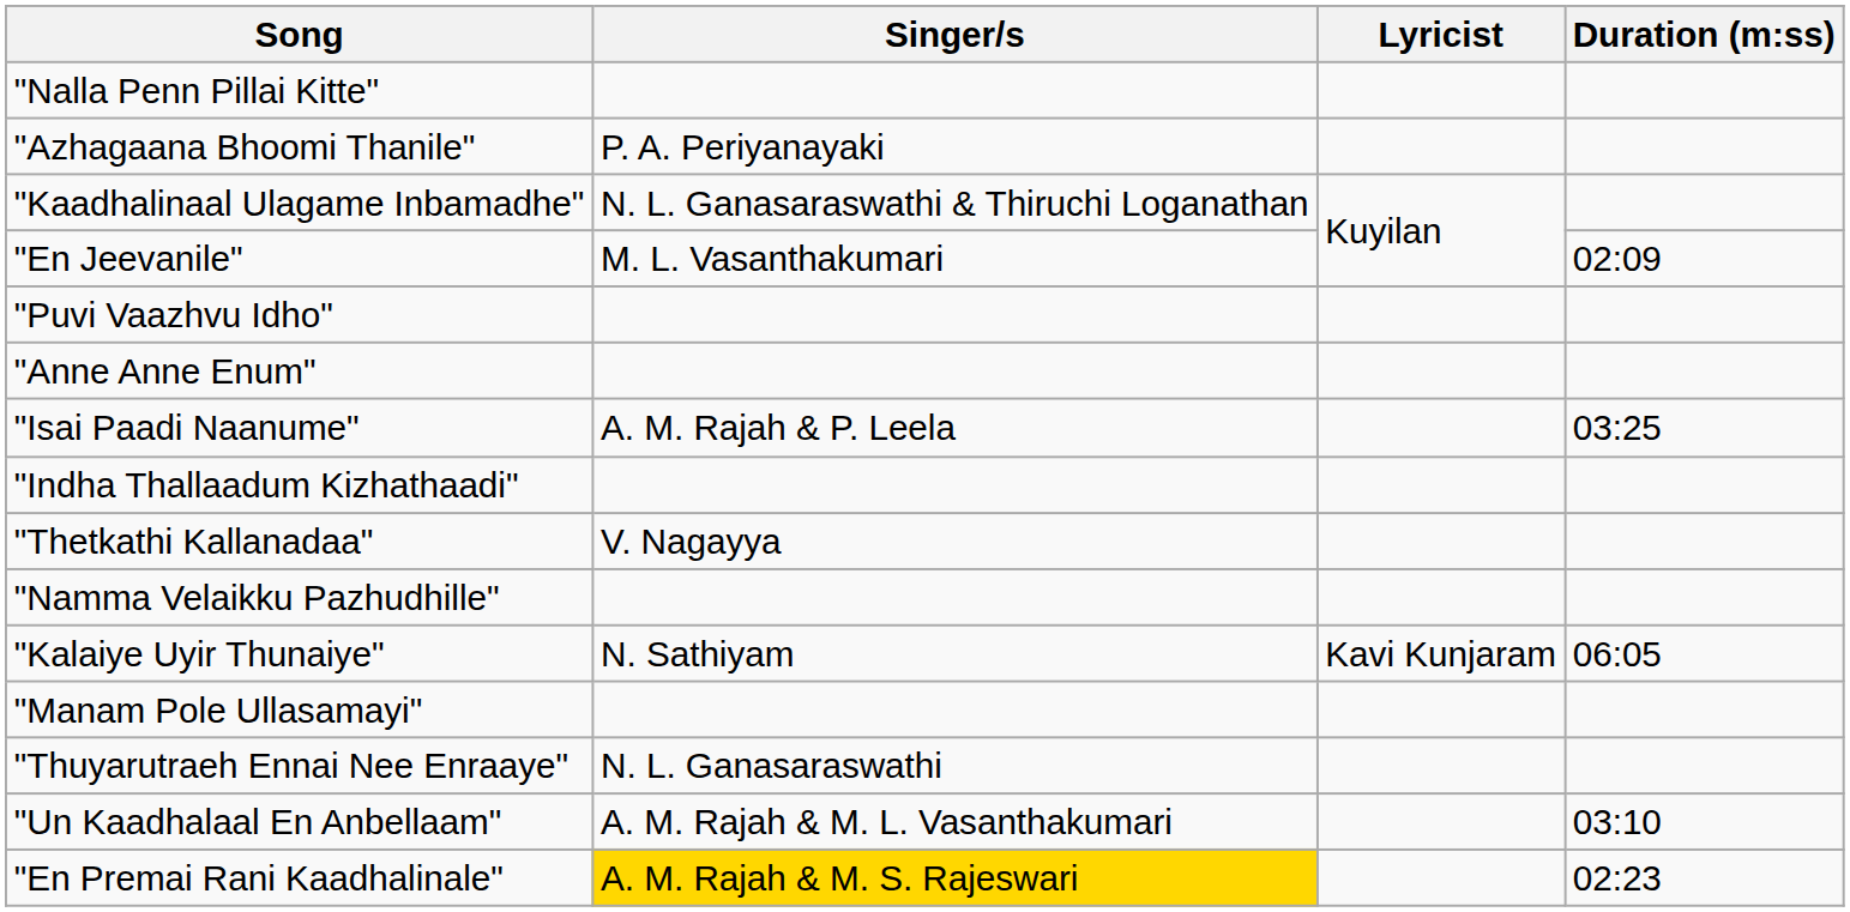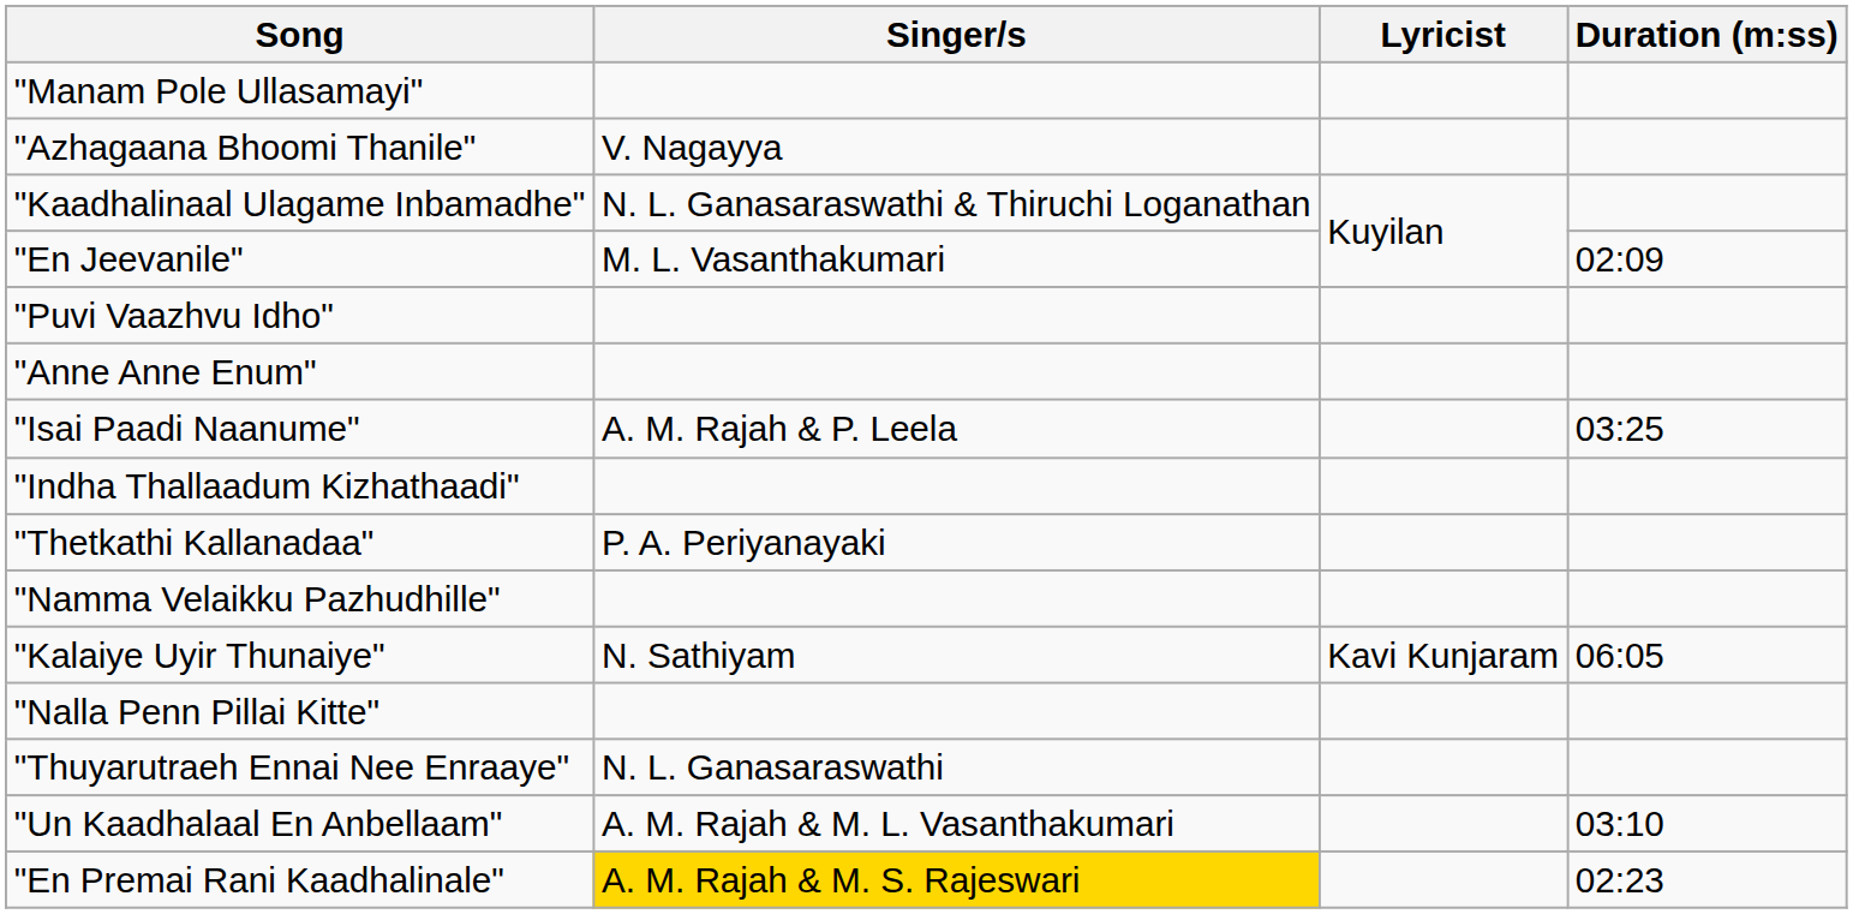rows swapped: "Manam Pole Ullasamayi" <-> "Nalla Penn Pillai Kitte"
"Azhagaana Bhoomi Thanile" | Singer/s: P. A. Periyanayaki -> V. Nagayya
"Thetkathi Kallanadaa" | Singer/s: V. Nagayya -> P. A. Periyanayaki
